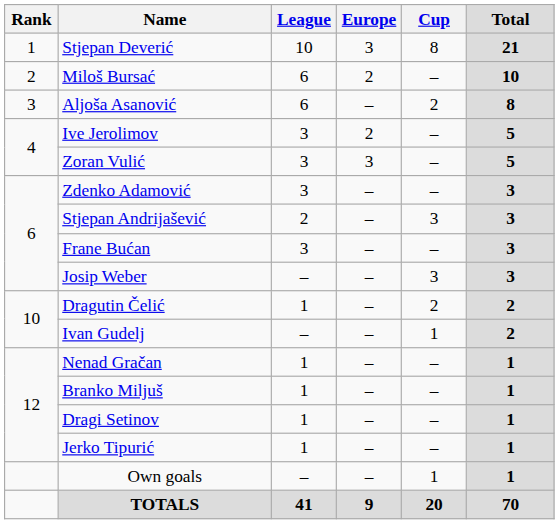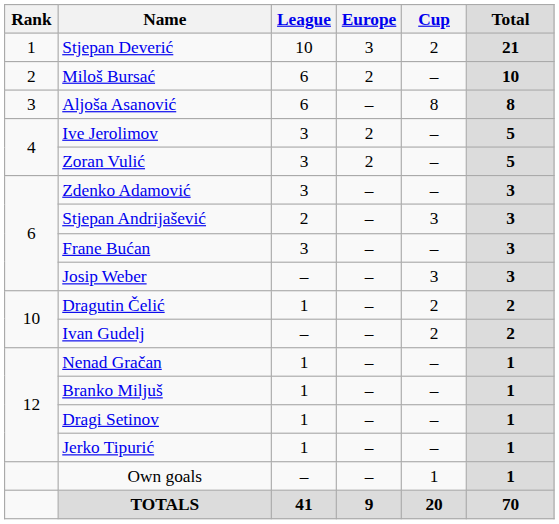Stjepan Deverić | Cup: 8 -> 2
Aljoša Asanović | Cup: 2 -> 8
Zoran Vulić | Europe: 3 -> 2
Ivan Gudelj | Cup: 1 -> 2
